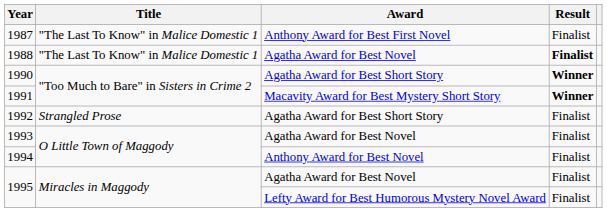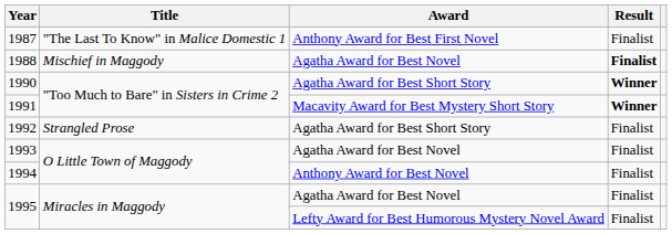1988 | Title: "The Last To Know" in Malice Domestic 1 -> Mischief in Maggody
